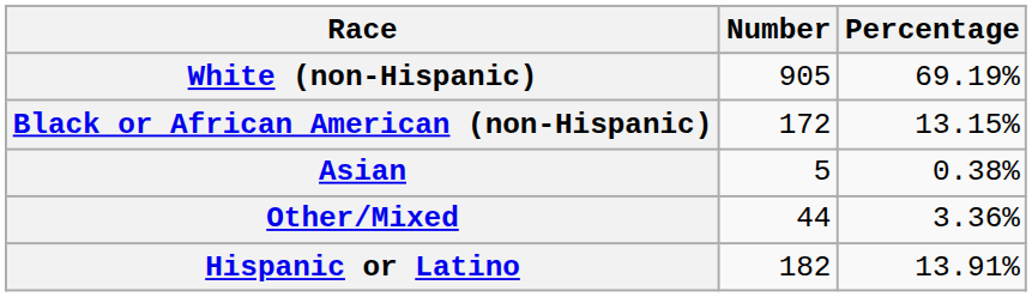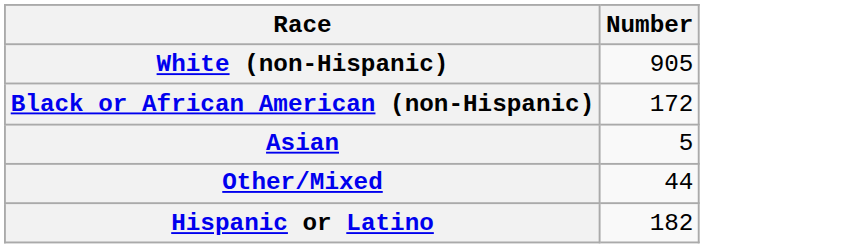- column: Percentage | 69.19% | 13.15% | 0.38% | 3.36% | 13.91%
